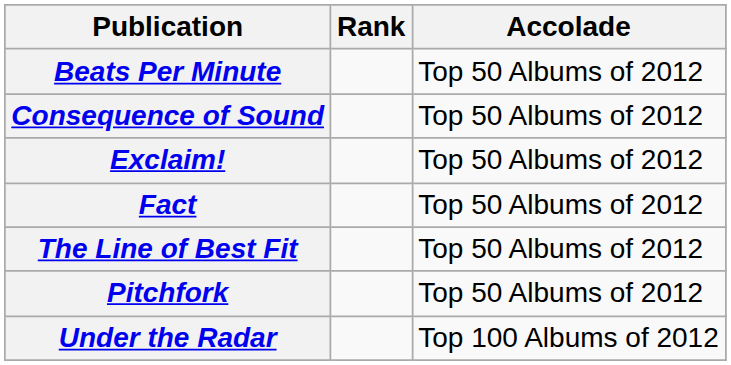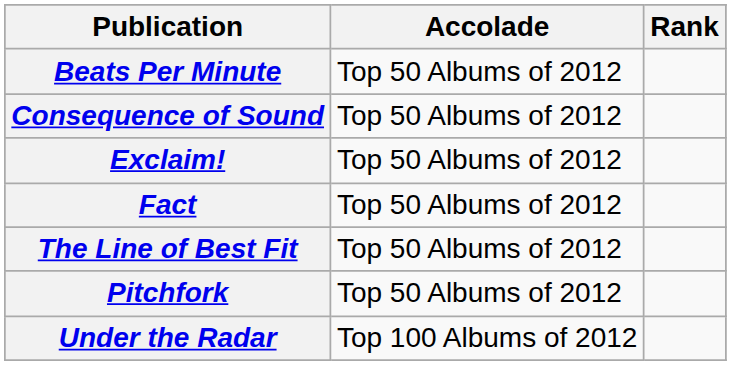columns swapped: Accolade <-> Rank
